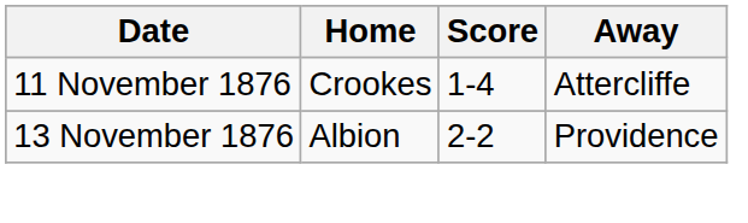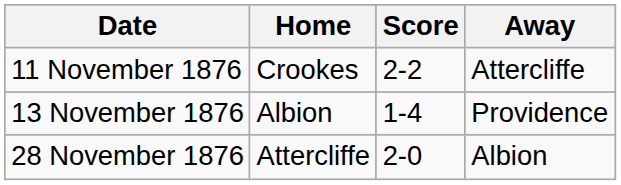11 November 1876 | Score: 1-4 -> 2-2
13 November 1876 | Score: 2-2 -> 1-4
+ row: 28 November 1876 | Attercliffe | 2-0 | Albion
